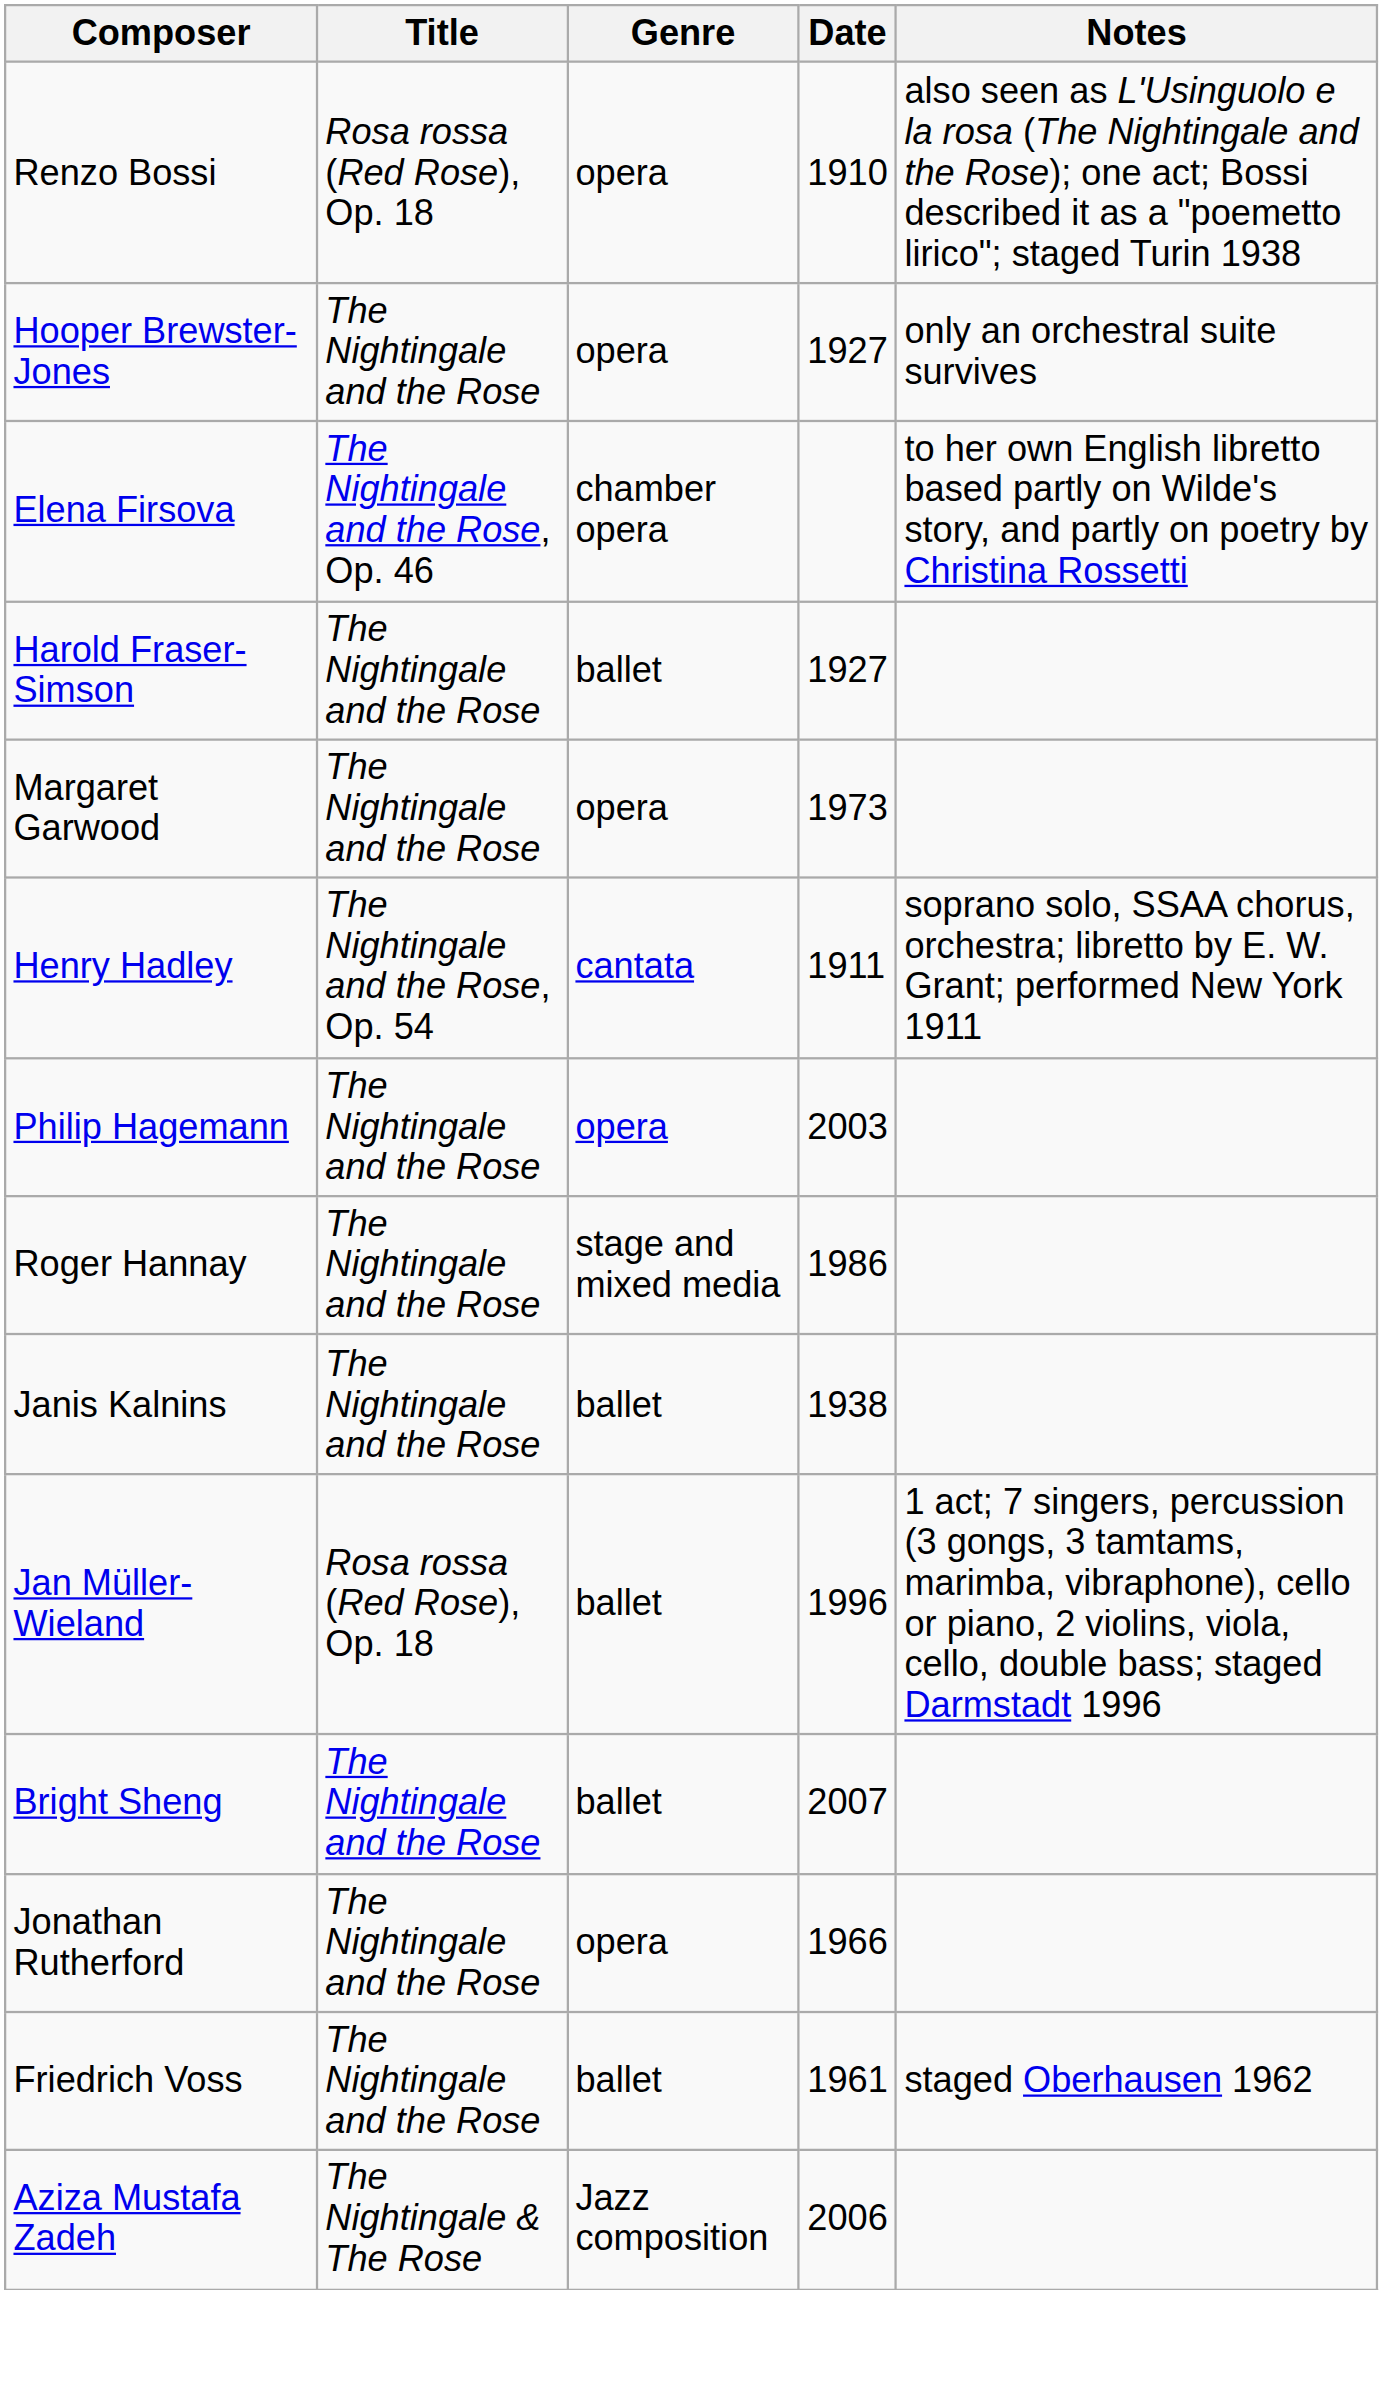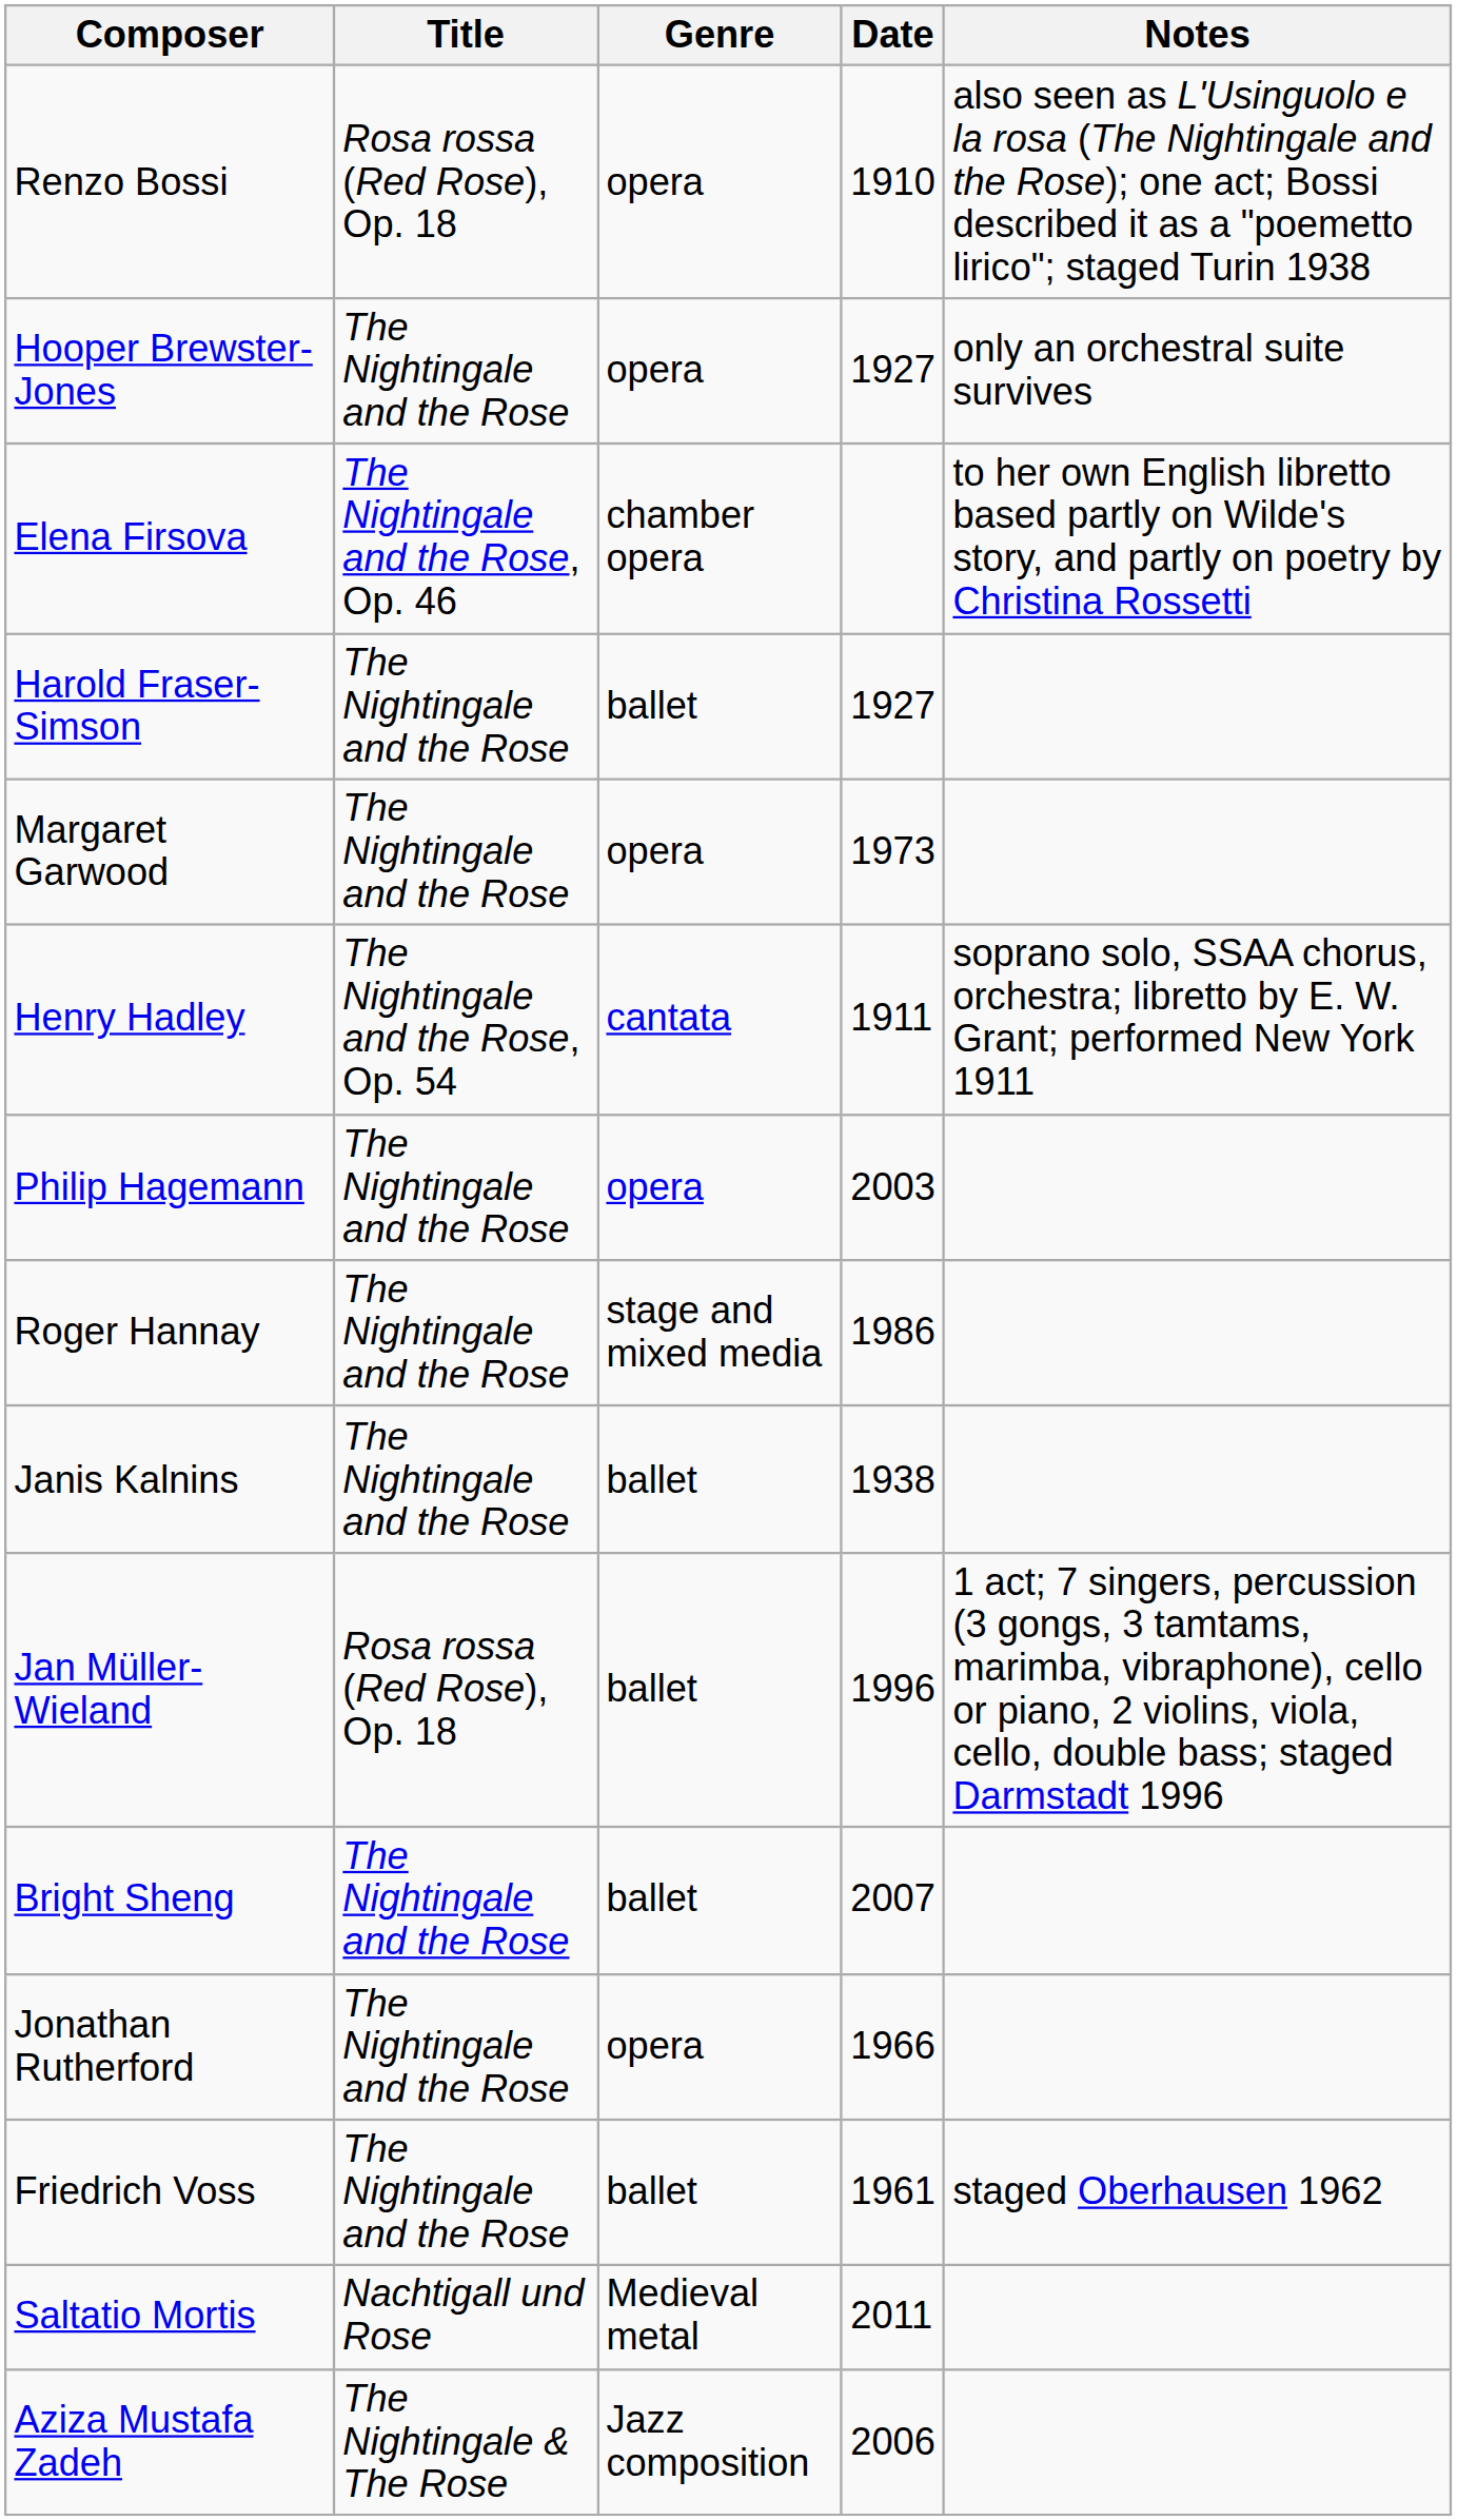+ row: Saltatio Mortis | Nachtigall und Rose | Medieval metal | 2011
